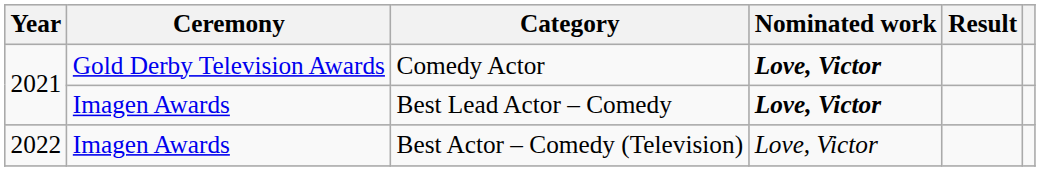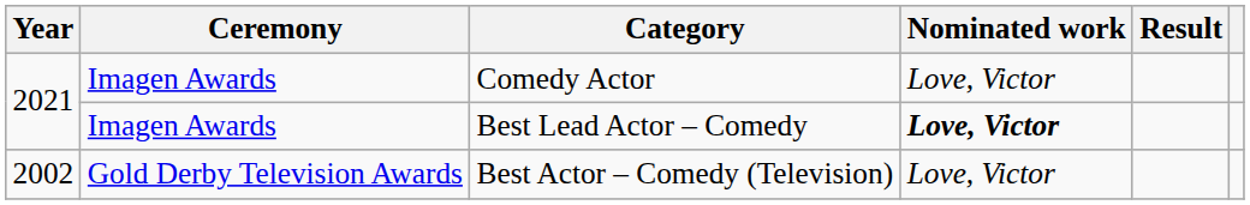Comedy Actor | Ceremony: Gold Derby Television Awards -> Imagen Awards
Comedy Actor | Nominated work: bold -> normal
Best Actor – Comedy (Television) | Year: 2022 -> 2002
Best Actor – Comedy (Television) | Ceremony: Imagen Awards -> Gold Derby Television Awards
